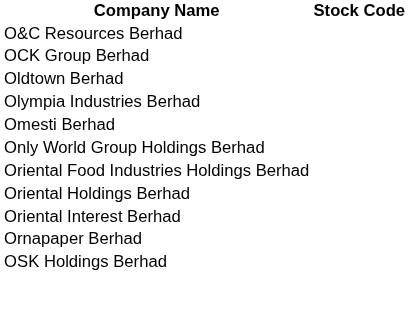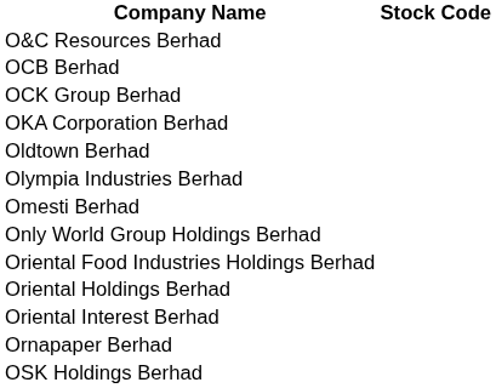+ row: OCB Berhad
+ row: OKA Corporation Berhad
